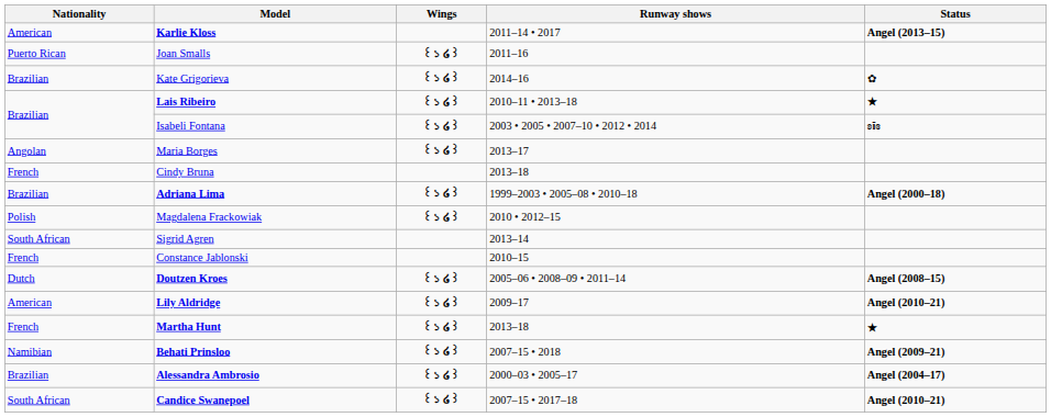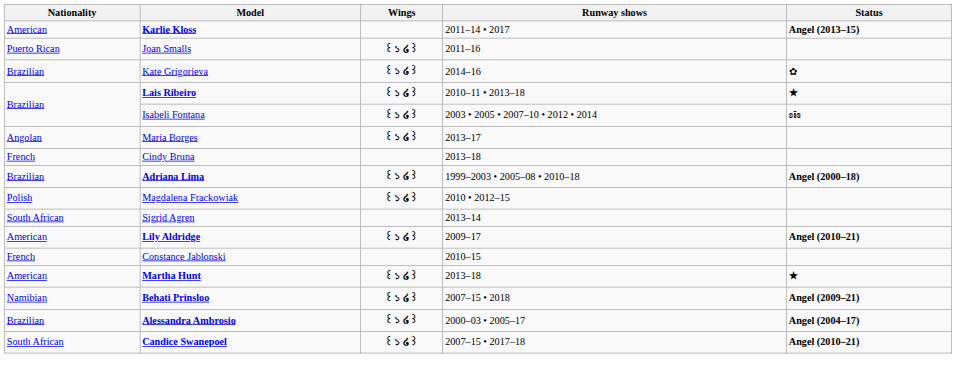rows swapped: Lily Aldridge <-> Constance Jablonski
- row: Dutch | Doutzen Kroes | ꒰১ ໒꒱ | 2005–06 • 2008–09 • 2011–14 | Angel (2008–15)
Martha Hunt | Nationality: French -> American
